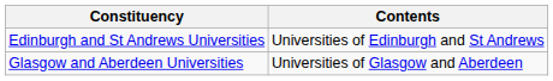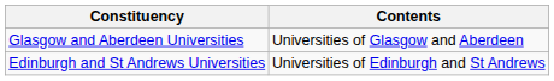rows swapped: Edinburgh and St Andrews Universities <-> Glasgow and Aberdeen Universities
